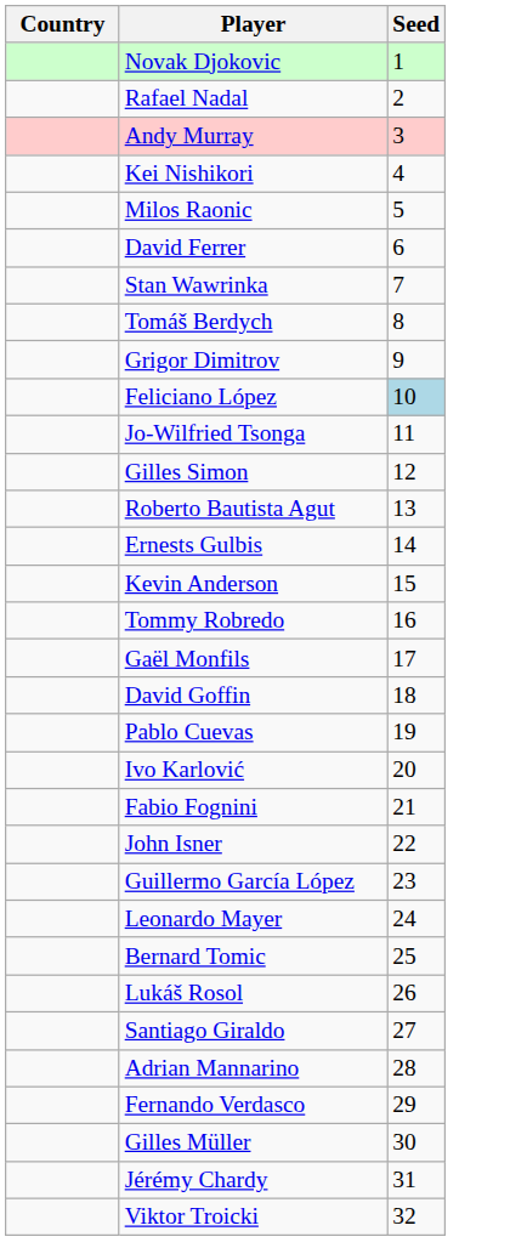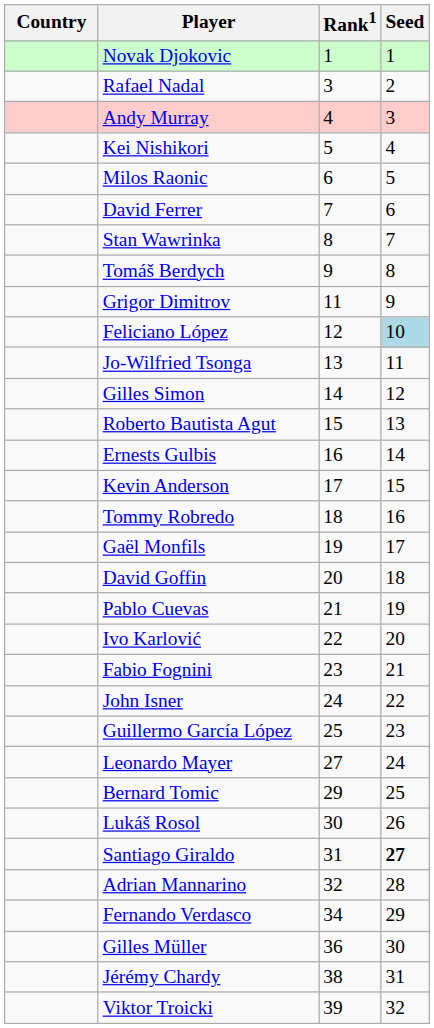+ column: Rank1 | 1 | 3 | 4 | 5 | 6 | 7 | 8 | 9 | 11 | 12 | 13 | 14 | 15 | 16 | 17 | 18 | 19 | 20 | 21 | 22 | 23 | 24 | 25 | 27 | 29 | 30 | 31 | 32 | 34 | 36 | 38 | 39
Santiago Giraldo | Seed: normal -> bold
